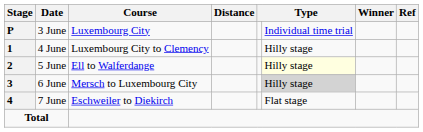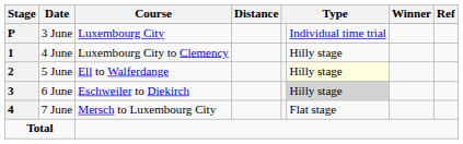6 June | Course: Mersch to Luxembourg City -> Eschweiler to Diekirch
7 June | Course: Eschweiler to Diekirch -> Mersch to Luxembourg City
